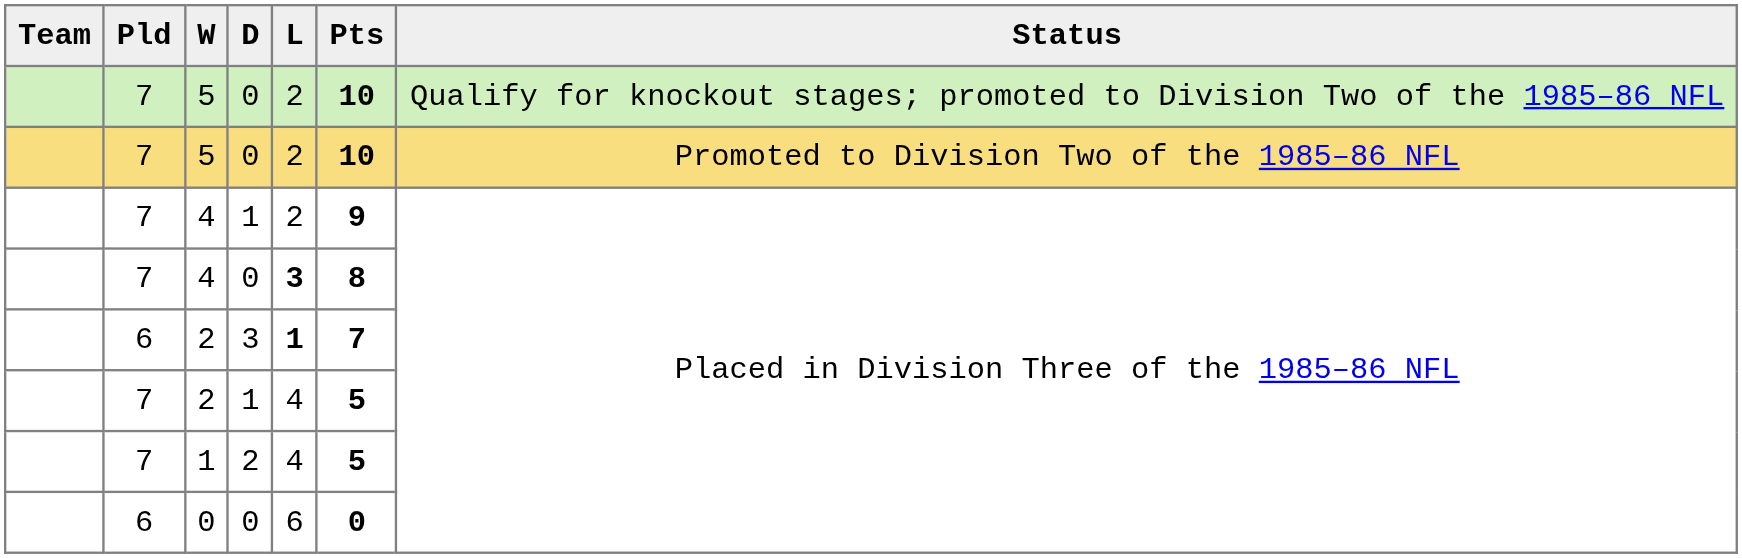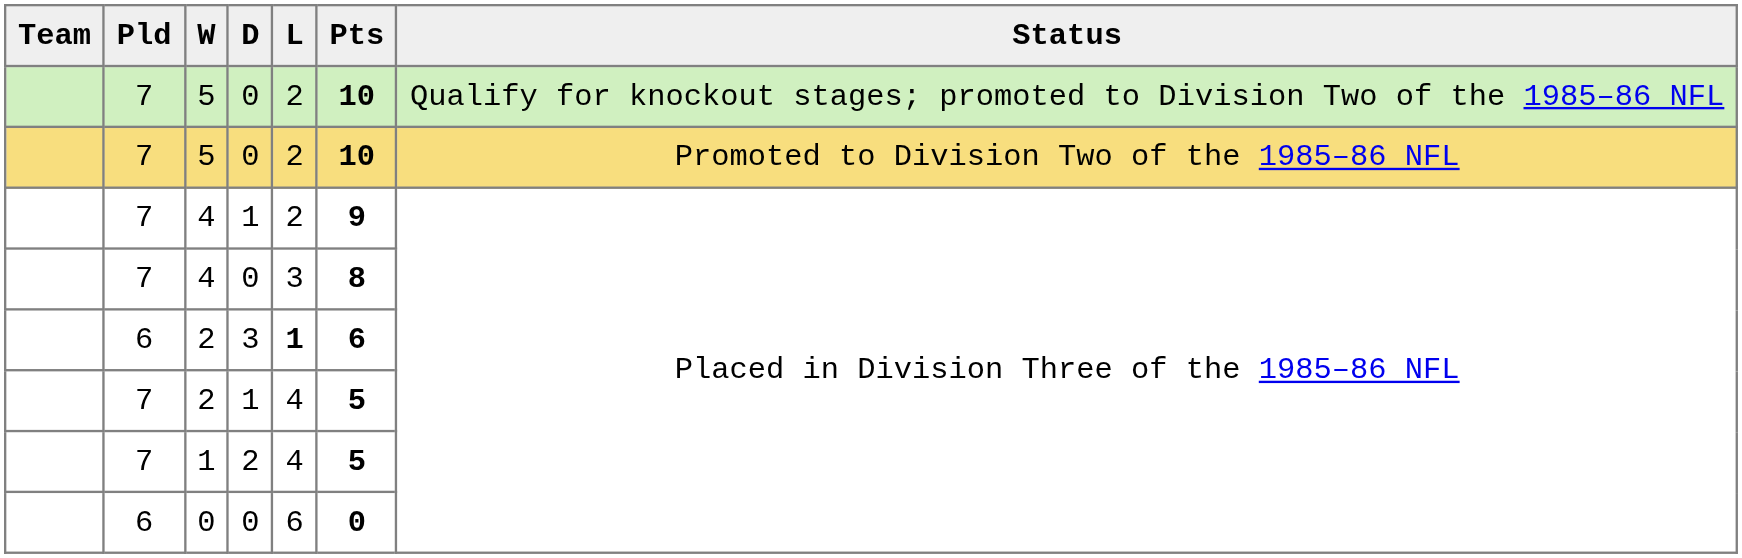4 / 0 | L: bold -> normal
2 / 3 | Pts: 7 -> 6
